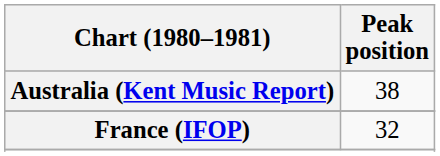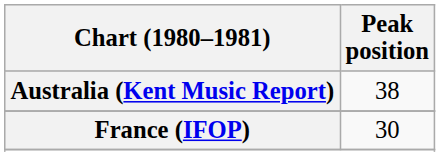France (IFOP) | Peak position: 32 -> 30
